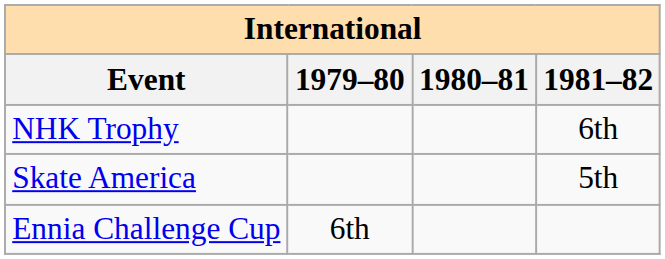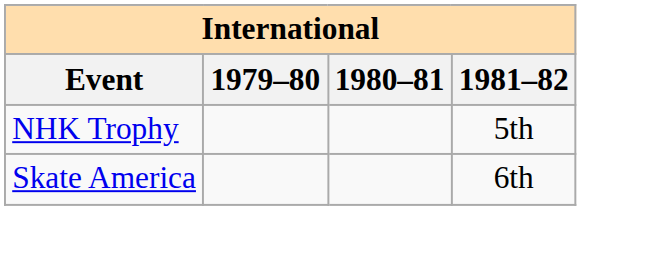NHK Trophy | 1981–82: 6th -> 5th
Skate America | 1981–82: 5th -> 6th
- row: Ennia Challenge Cup | 6th
